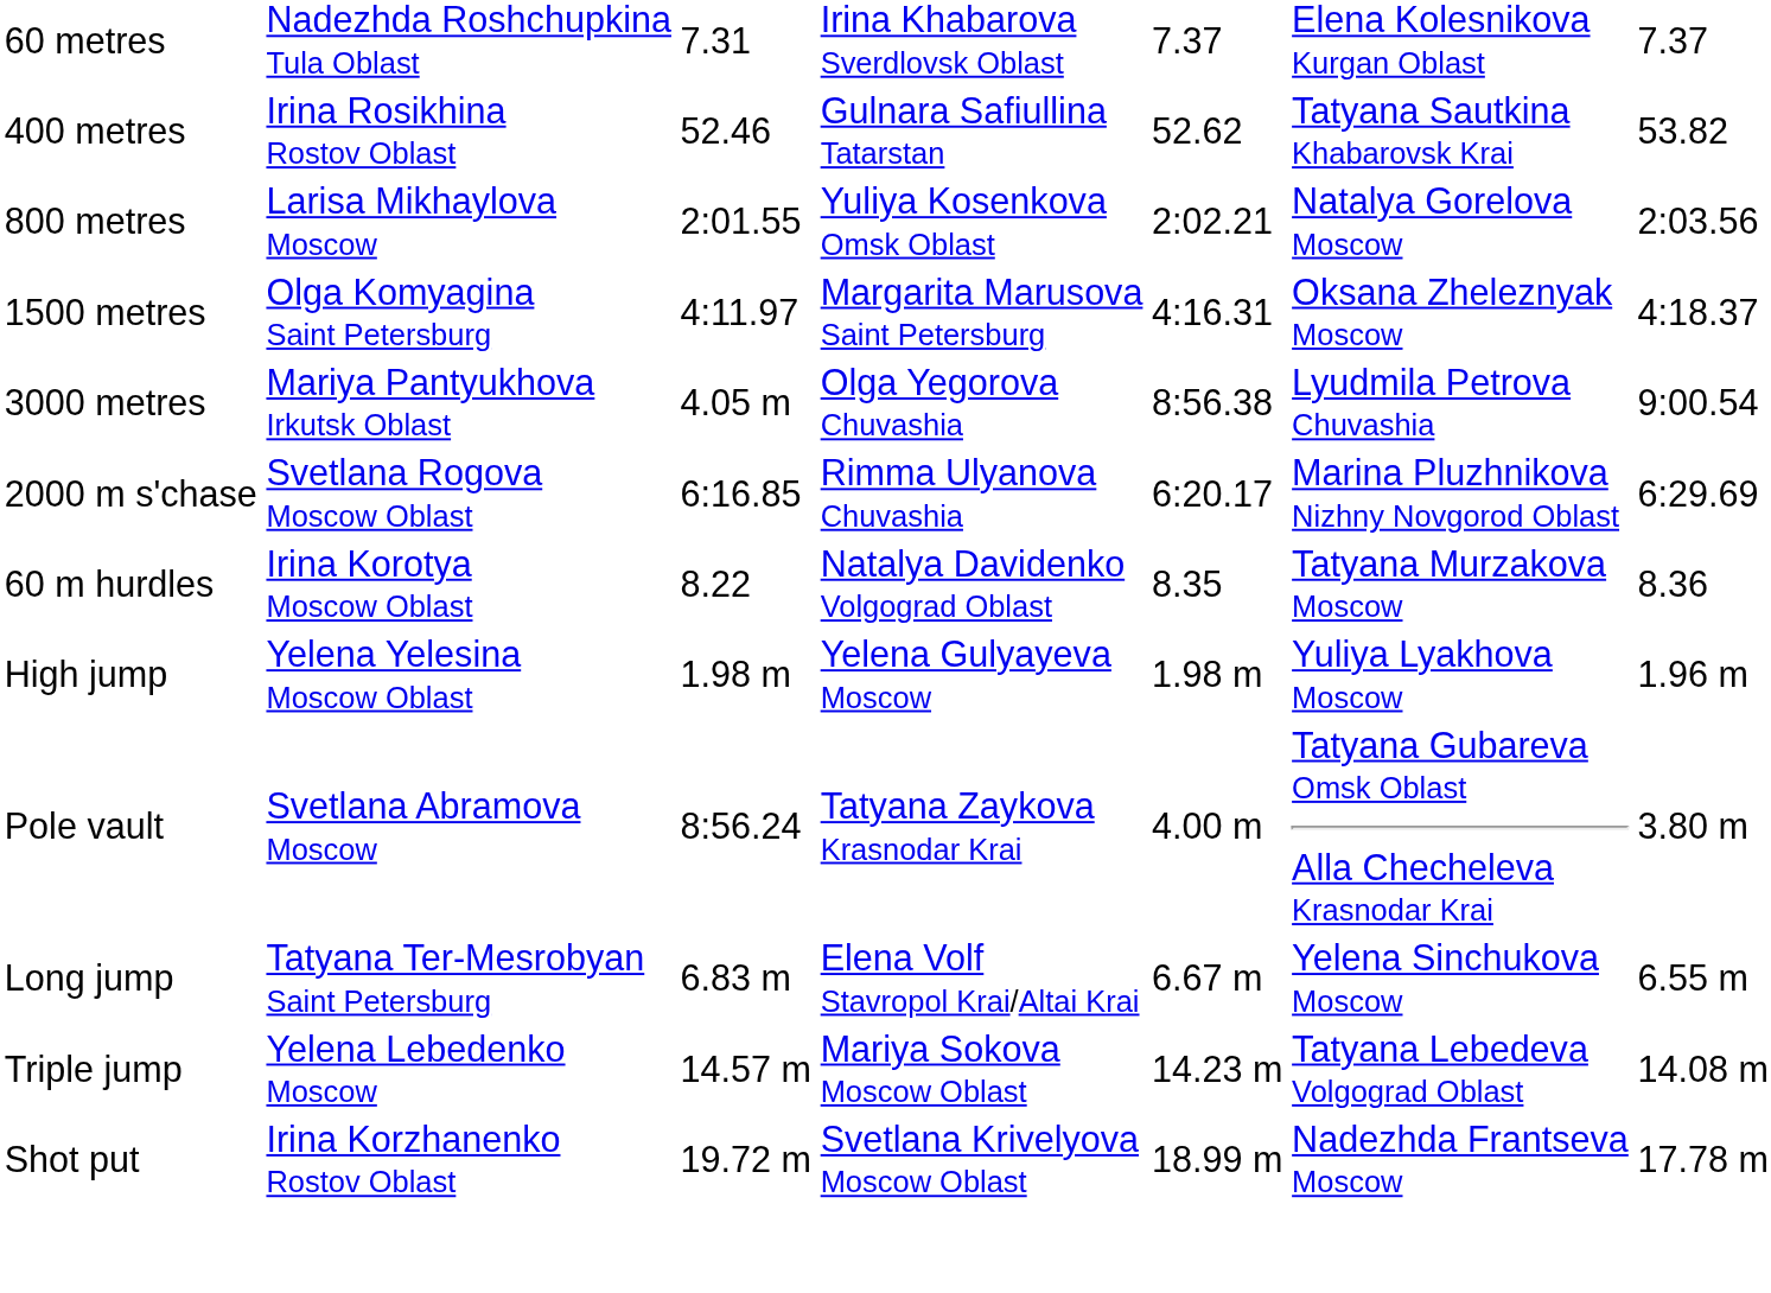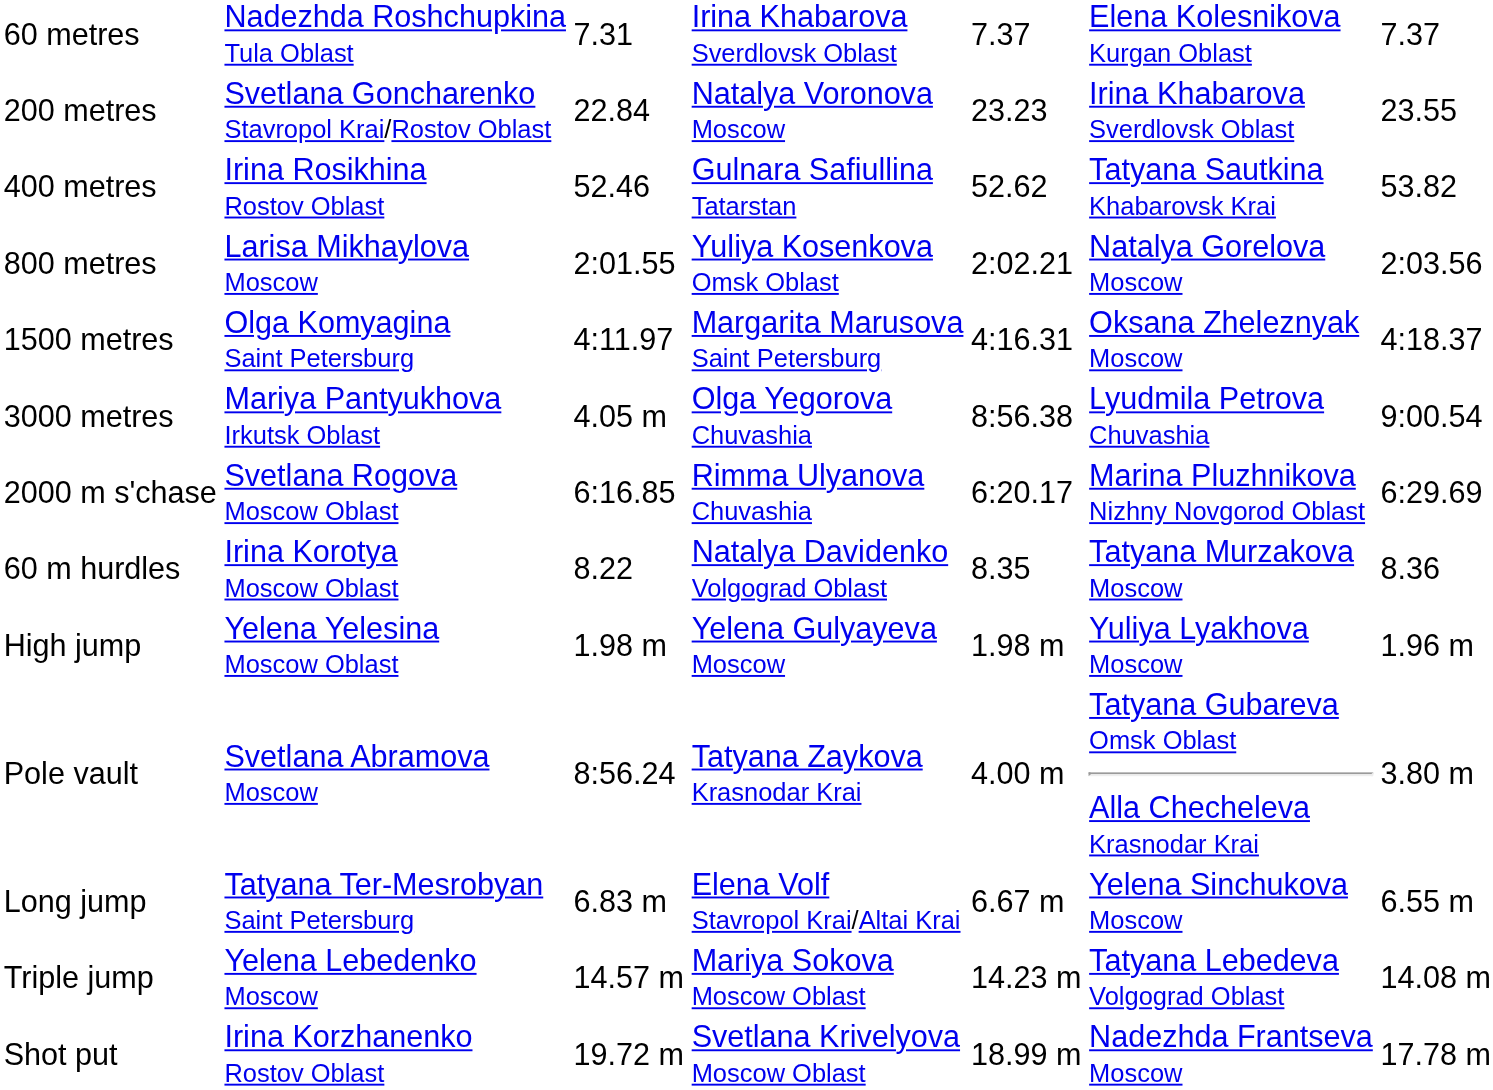+ row: 200 metres | Svetlana Goncharenko Stavropol Krai/Rostov Oblast | 22.84 | Natalya Voronova Moscow | 23.23 | Irina Khabarova Sverdlovsk Oblast | 23.55
